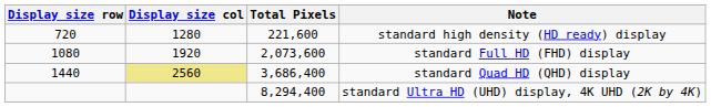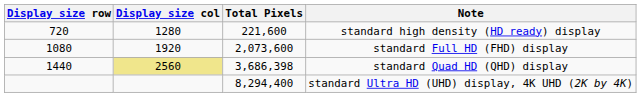standard Quad HD (QHD) display | Total Pixels: 3,686,400 -> 3,686,398
